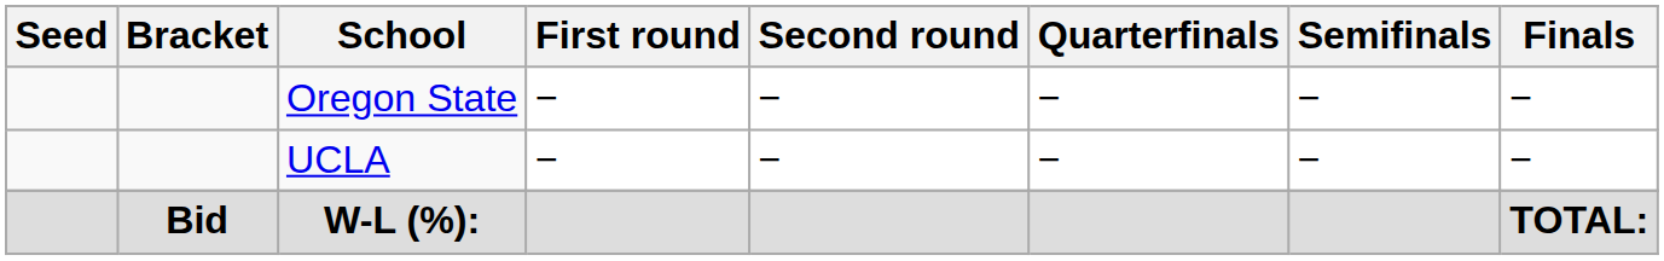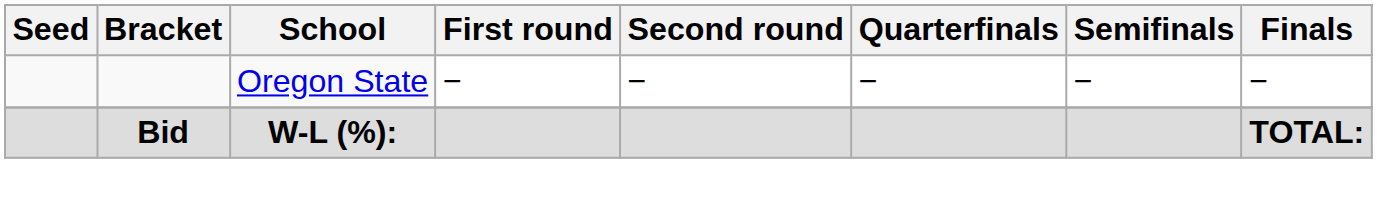- row: UCLA | − | − | − | − | −
